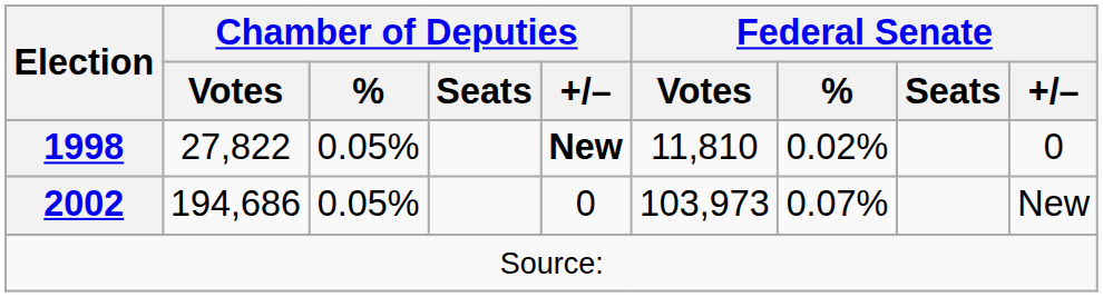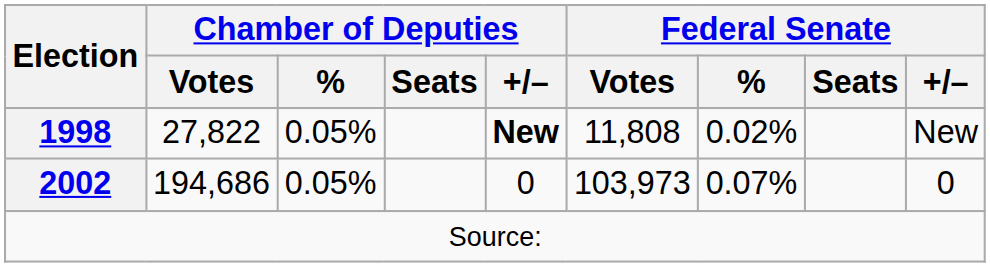1998 | Federal Senate / Votes: 11,810 -> 11,808
1998 | Federal Senate / +/–: 0 -> New
2002 | Federal Senate / +/–: New -> 0
